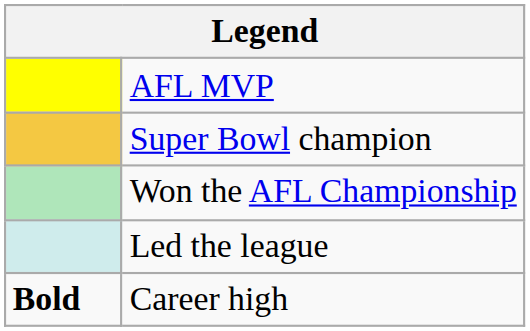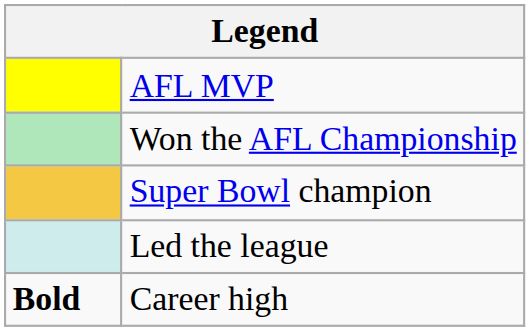rows swapped: Won the AFL Championship <-> Super Bowl champion
